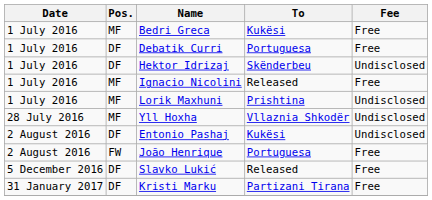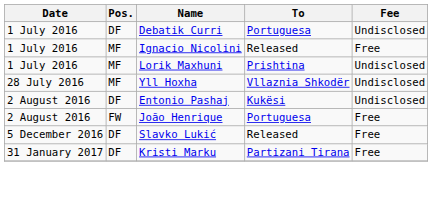- row: 1 July 2016 | MF | Bedri Greca | Kukësi | Free
Debatik Curri | Fee: Free -> Undisclosed
- row: 1 July 2016 | DF | Hektor Idrizaj | Skënderbeu | Undisclosed
